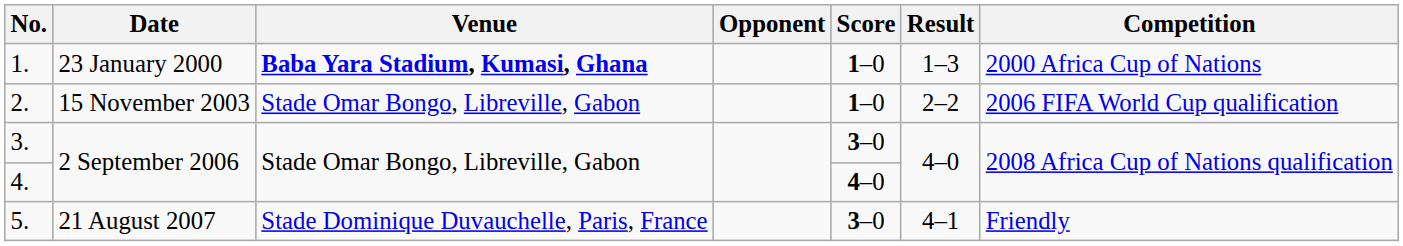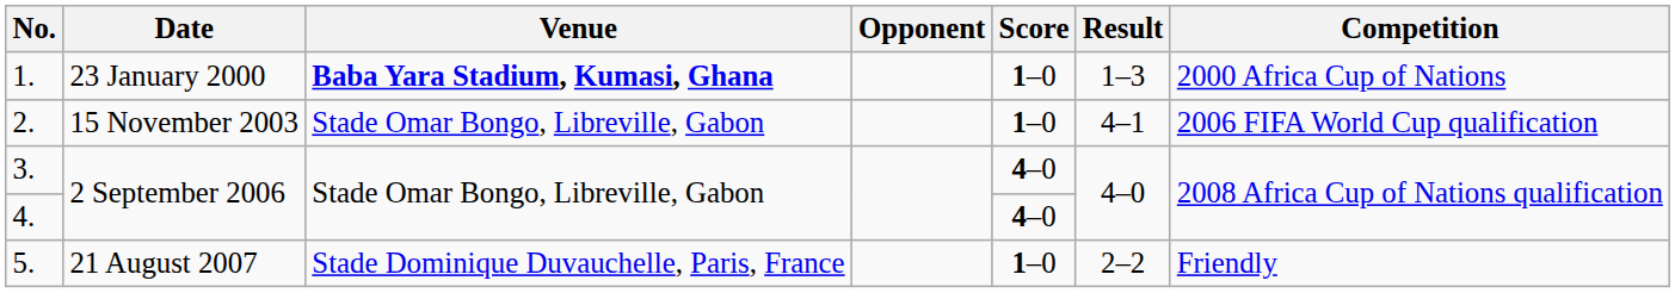2. | Result: 2–2 -> 4–1
3. | Score: 3–0 -> 4–0
5. | Score: 3–0 -> 1–0
5. | Result: 4–1 -> 2–2
